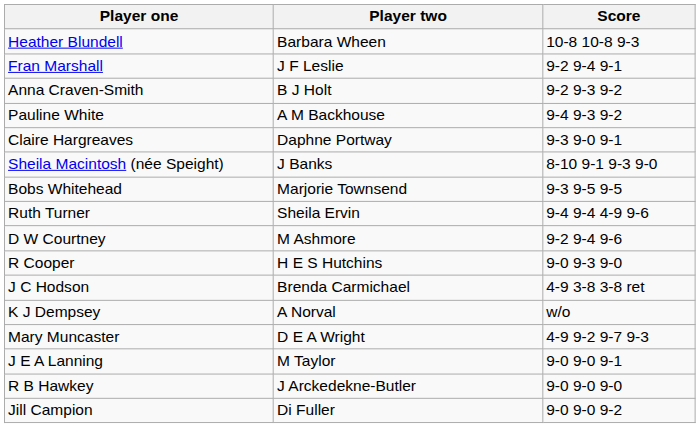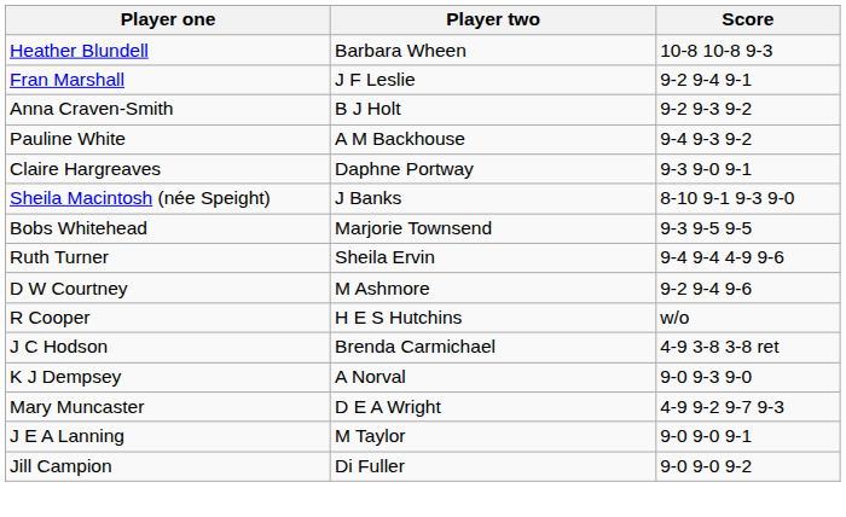R Cooper | Score: 9-0 9-3 9-0 -> w/o
K J Dempsey | Score: w/o -> 9-0 9-3 9-0
- row: R B Hawkey | J Arckedekne-Butler | 9-0 9-0 9-0
